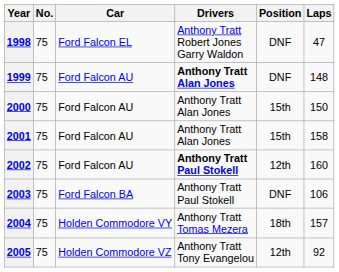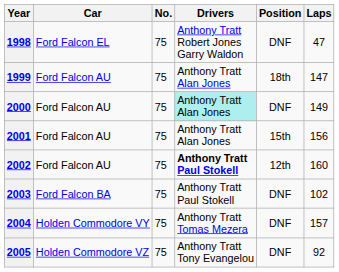columns swapped: No. <-> Car
1999 | Drivers: bold -> normal
1999 | Position: DNF -> 18th
1999 | Laps: 148 -> 147
2000 | Drivers: no background -> paleturquoise background
2000 | Position: 15th -> DNF
2000 | Laps: 150 -> 149
2001 | Laps: 158 -> 156
2003 | Laps: 106 -> 102
2004 | Position: 18th -> DNF
2005 | Position: 12th -> DNF
